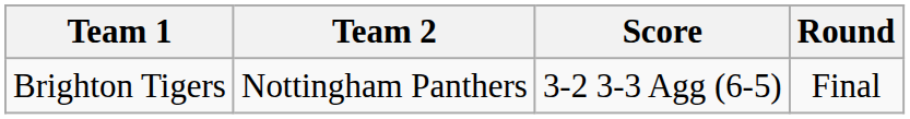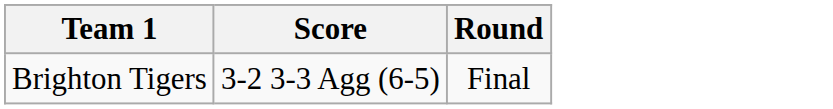- column: Team 2 | Nottingham Panthers
